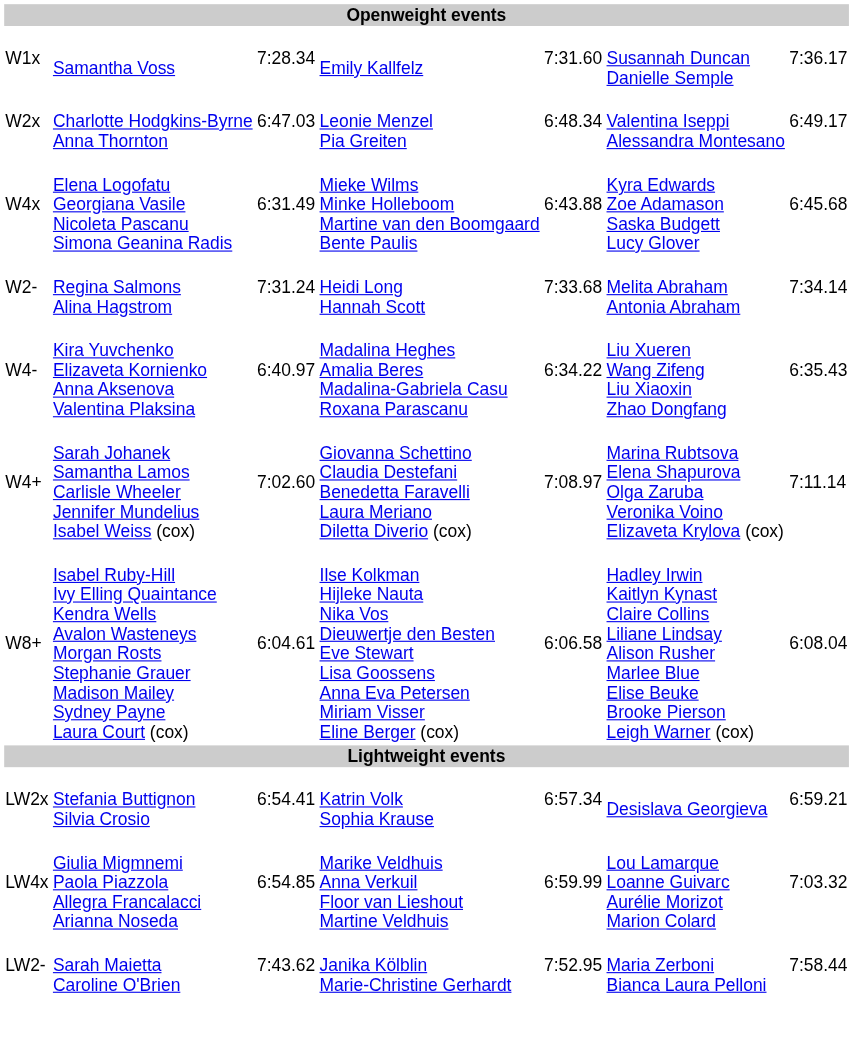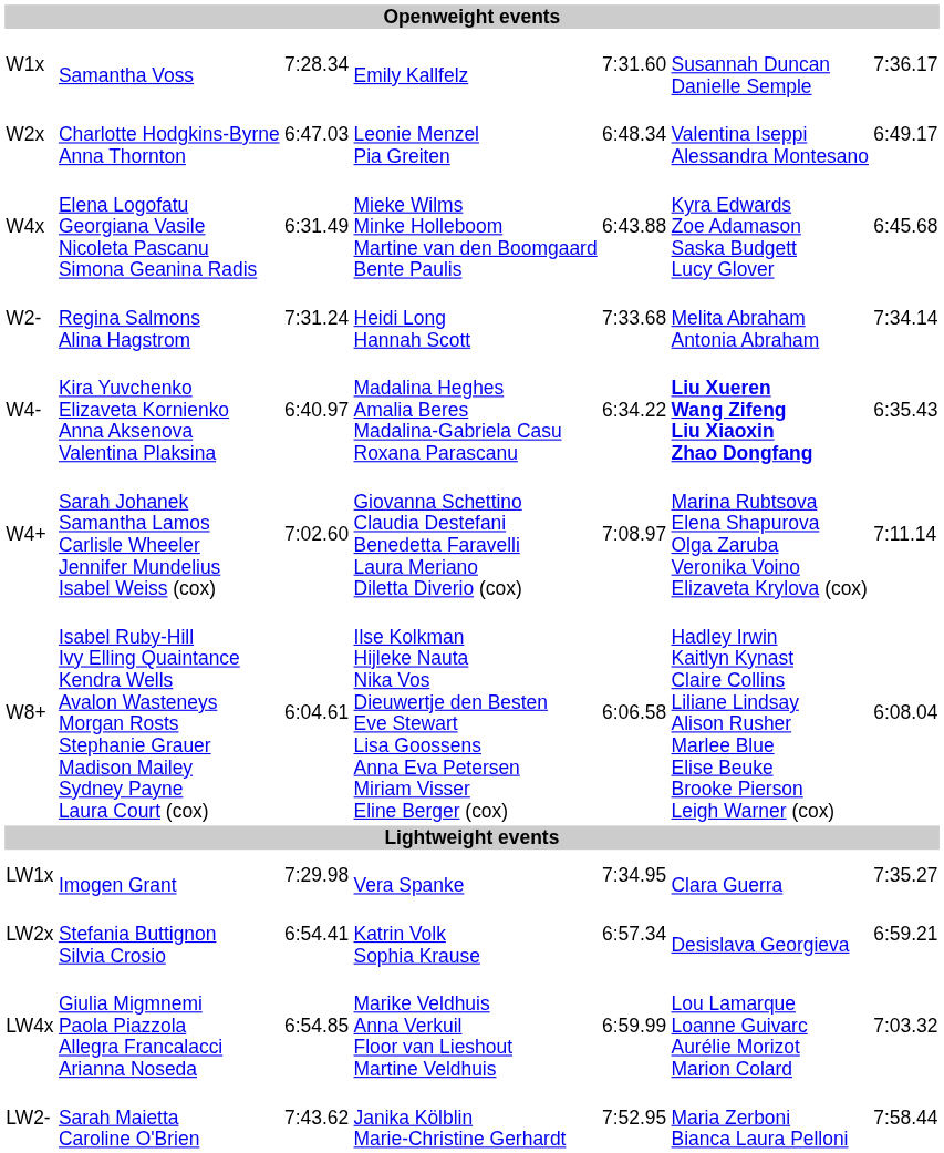W4- | column 6: normal -> bold
+ row: LW1x | Imogen Grant | 7:29.98 | Vera Spanke | 7:34.95 | Clara Guerra | 7:35.27
